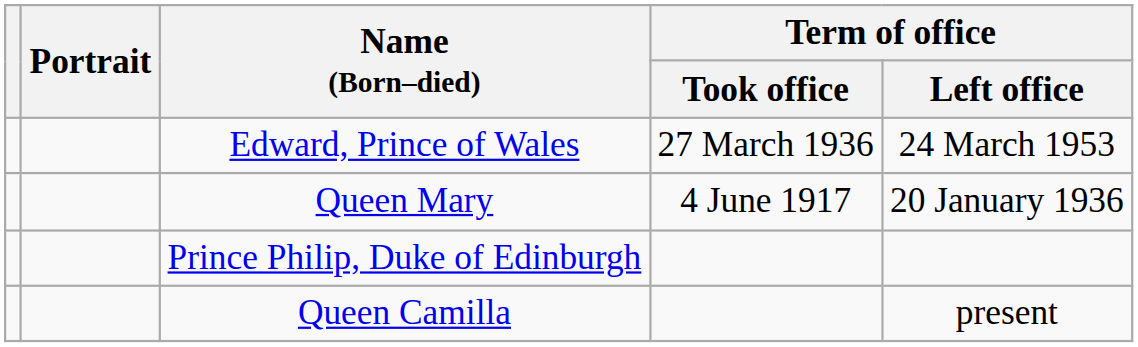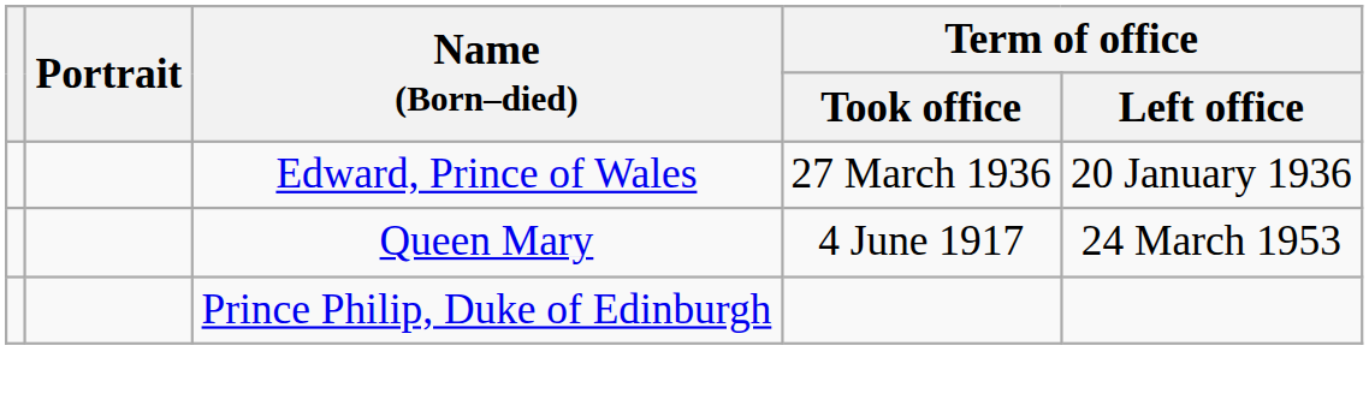Edward, Prince of Wales | Term of office / Left office: 24 March 1953 -> 20 January 1936
Queen Mary | Term of office / Left office: 20 January 1936 -> 24 March 1953
- row: Queen Camilla | present
